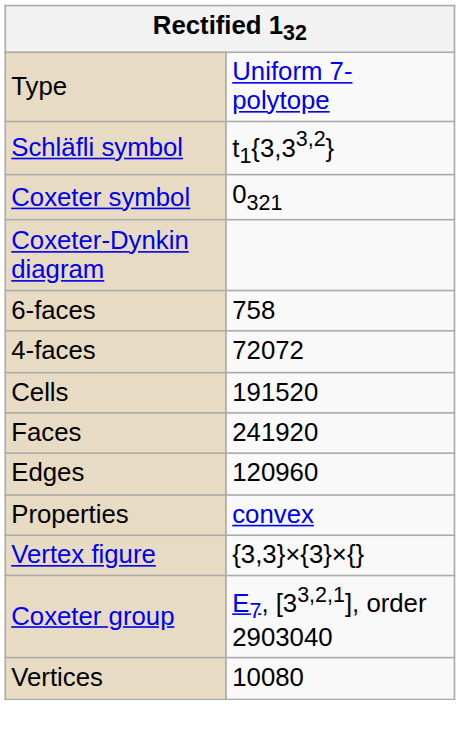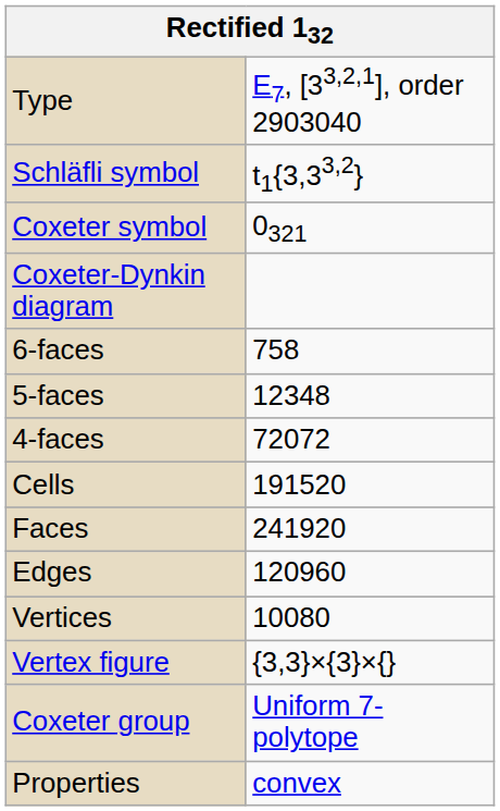Type | column 2: Uniform 7-polytope -> E7, [33,2,1], order 2903040
+ row: 5-faces | 12348
rows swapped: Vertices <-> Properties
Coxeter group | column 2: E7, [33,2,1], order 2903040 -> Uniform 7-polytope
